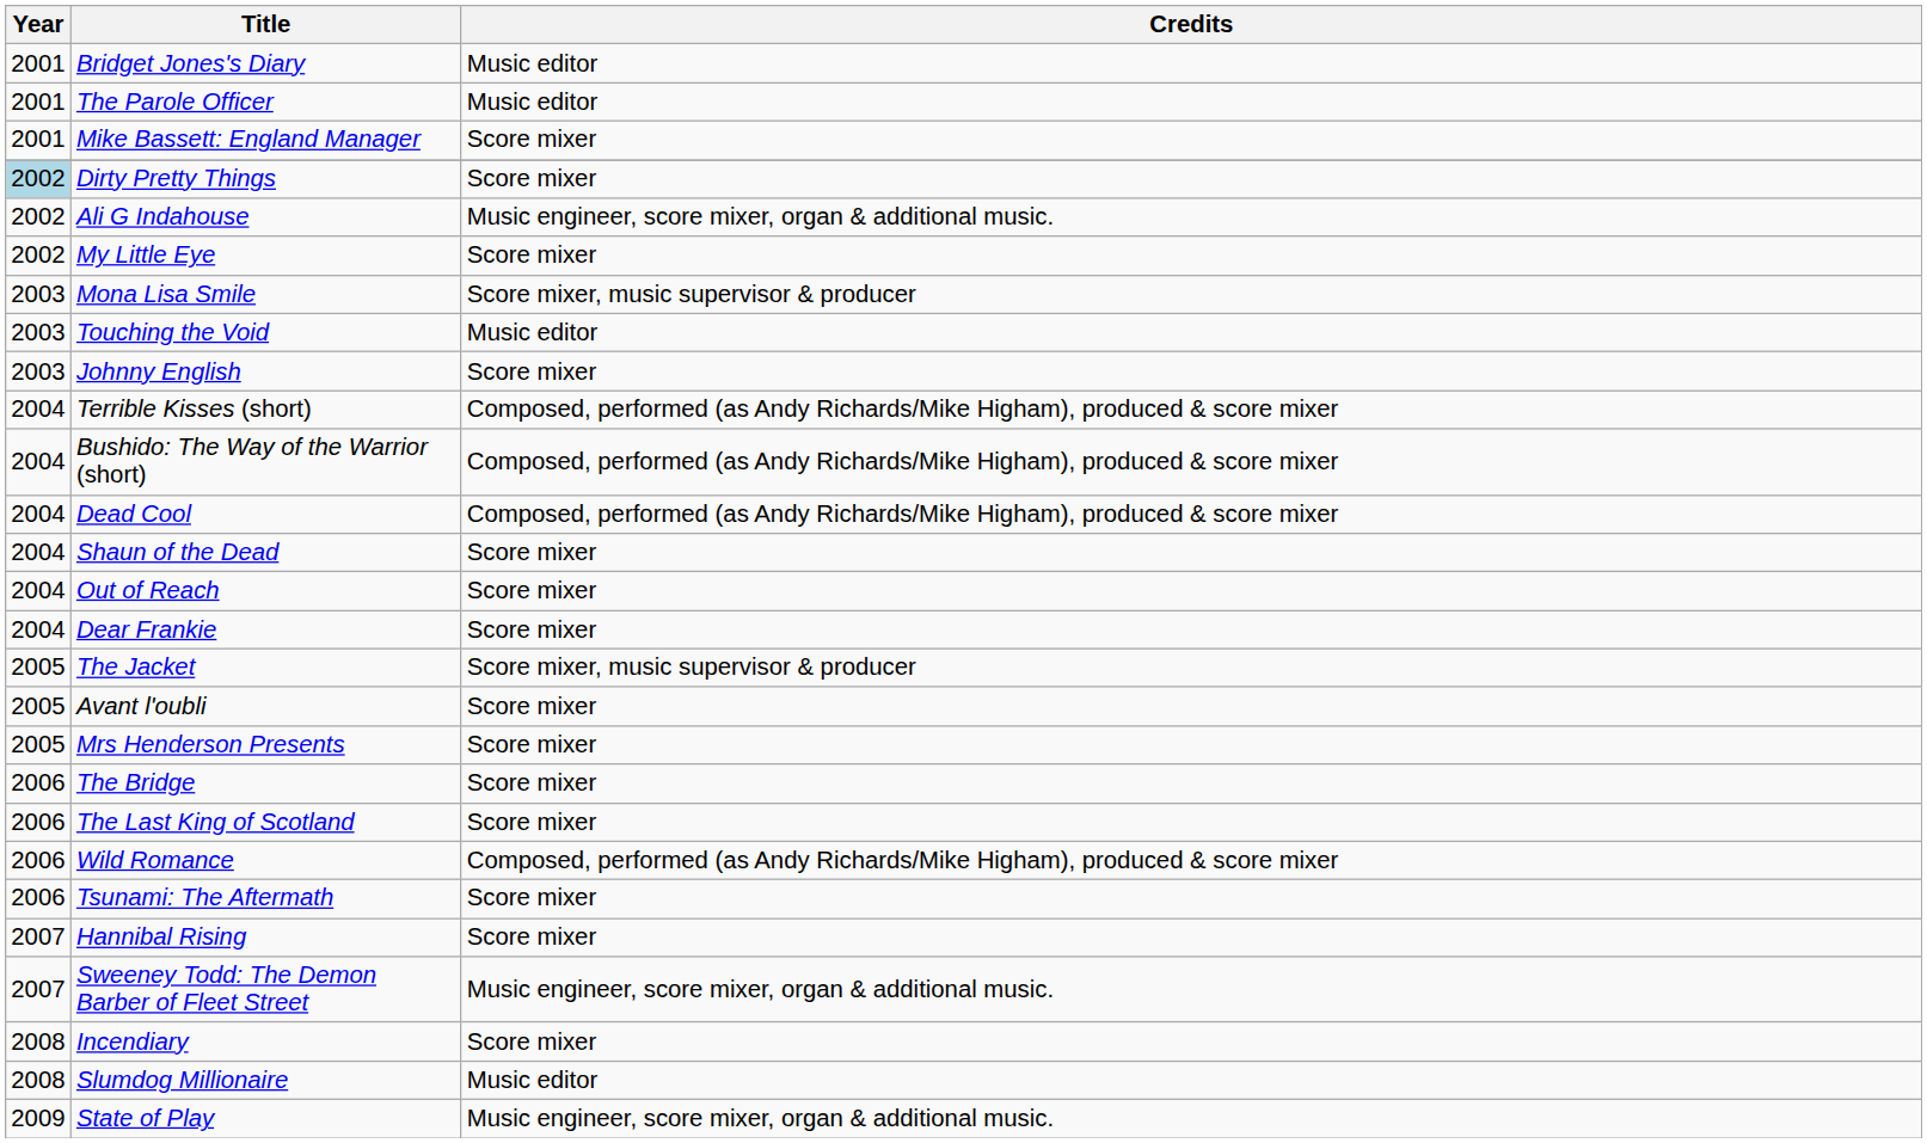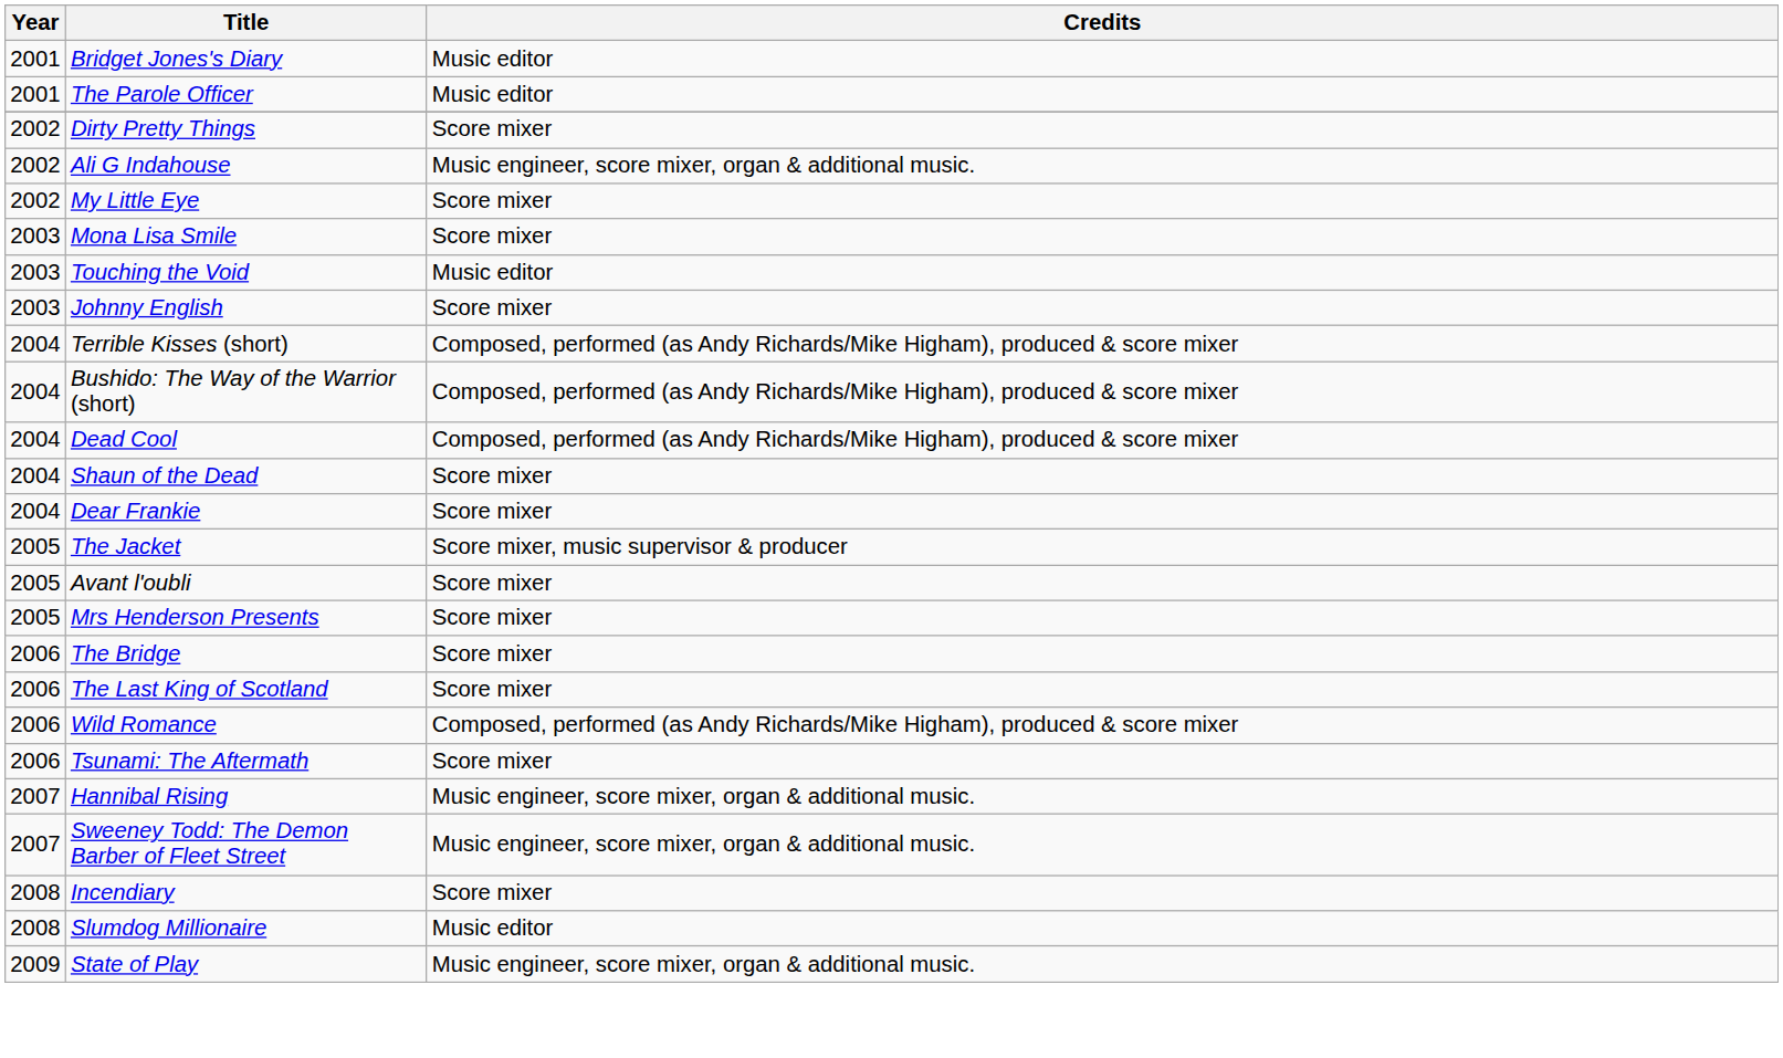- row: 2001 | Mike Bassett: England Manager | Score mixer
Dirty Pretty Things | Year: lightblue background -> no background
Mona Lisa Smile | Credits: Score mixer, music supervisor & producer -> Score mixer
- row: 2004 | Out of Reach | Score mixer
Hannibal Rising | Credits: Score mixer -> Music engineer, score mixer, organ & additional music.
